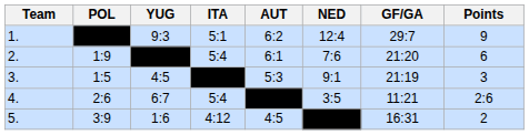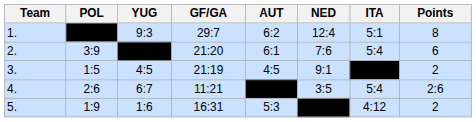columns swapped: ITA <-> GF/GA
1. | Points: 9 -> 8
2. | POL: 1:9 -> 3:9
3. | AUT: 5:3 -> 4:5
3. | Points: 3 -> 2
5. | POL: 3:9 -> 1:9
5. | AUT: 4:5 -> 5:3
